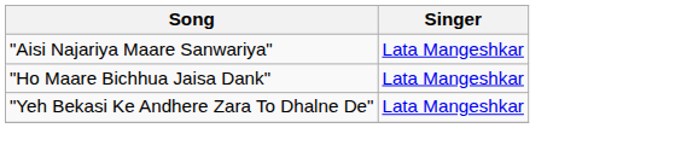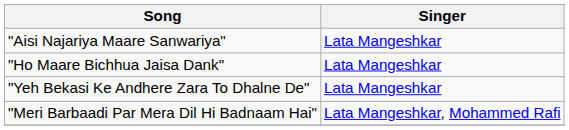+ row: "Meri Barbaadi Par Mera Dil Hi Badnaam Hai" | Lata Mangeshkar, Mohammed Rafi
